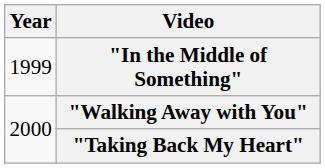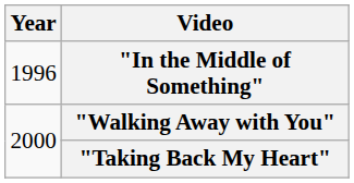"In the Middle of Something" | Year: 1999 -> 1996
